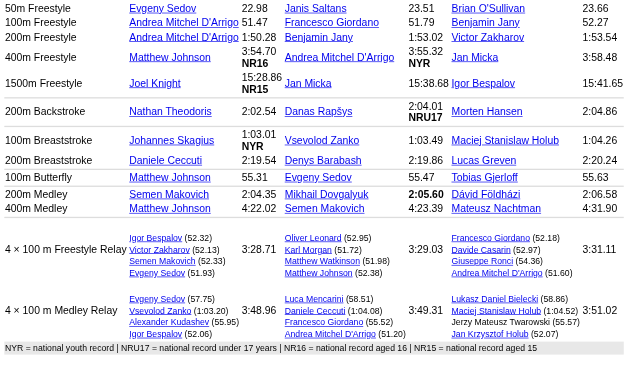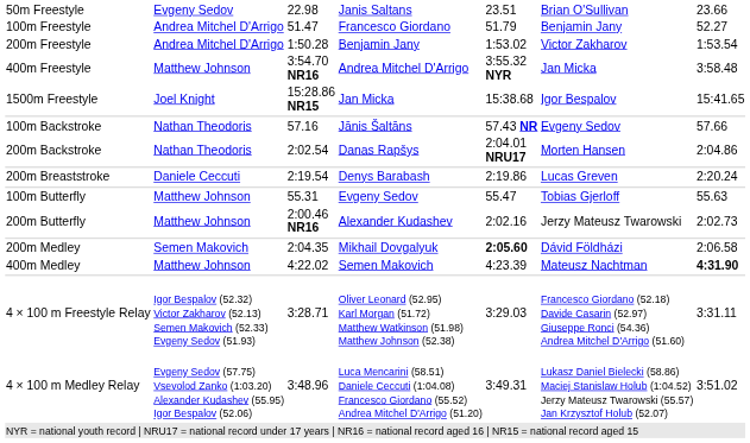+ row: 100m Backstroke | Nathan Theodoris | 57.16 | Jānis Šaltāns | 57.43 NR | Evgeny Sedov | 57.66
- row: 100m Breaststroke | Johannes Skagius | 1:03.01 NYR | Vsevolod Zanko | 1:03.49 | Maciej Stanislaw Holub | 1:04.26
+ row: 200m Butterfly | Matthew Johnson | 2:00.46 NR16 | Alexander Kudashev | 2:02.16 | Jerzy Mateusz Twarowski | 2:02.73
400m Medley | column 7: normal -> bold
